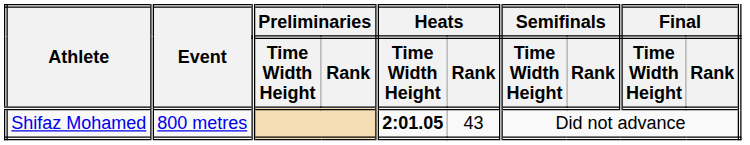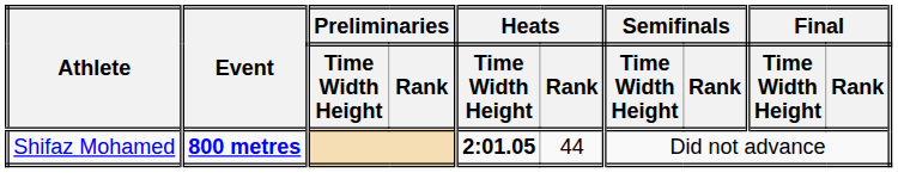Shifaz Mohamed | Event: normal -> bold
Shifaz Mohamed | Heats / Rank: 43 -> 44
